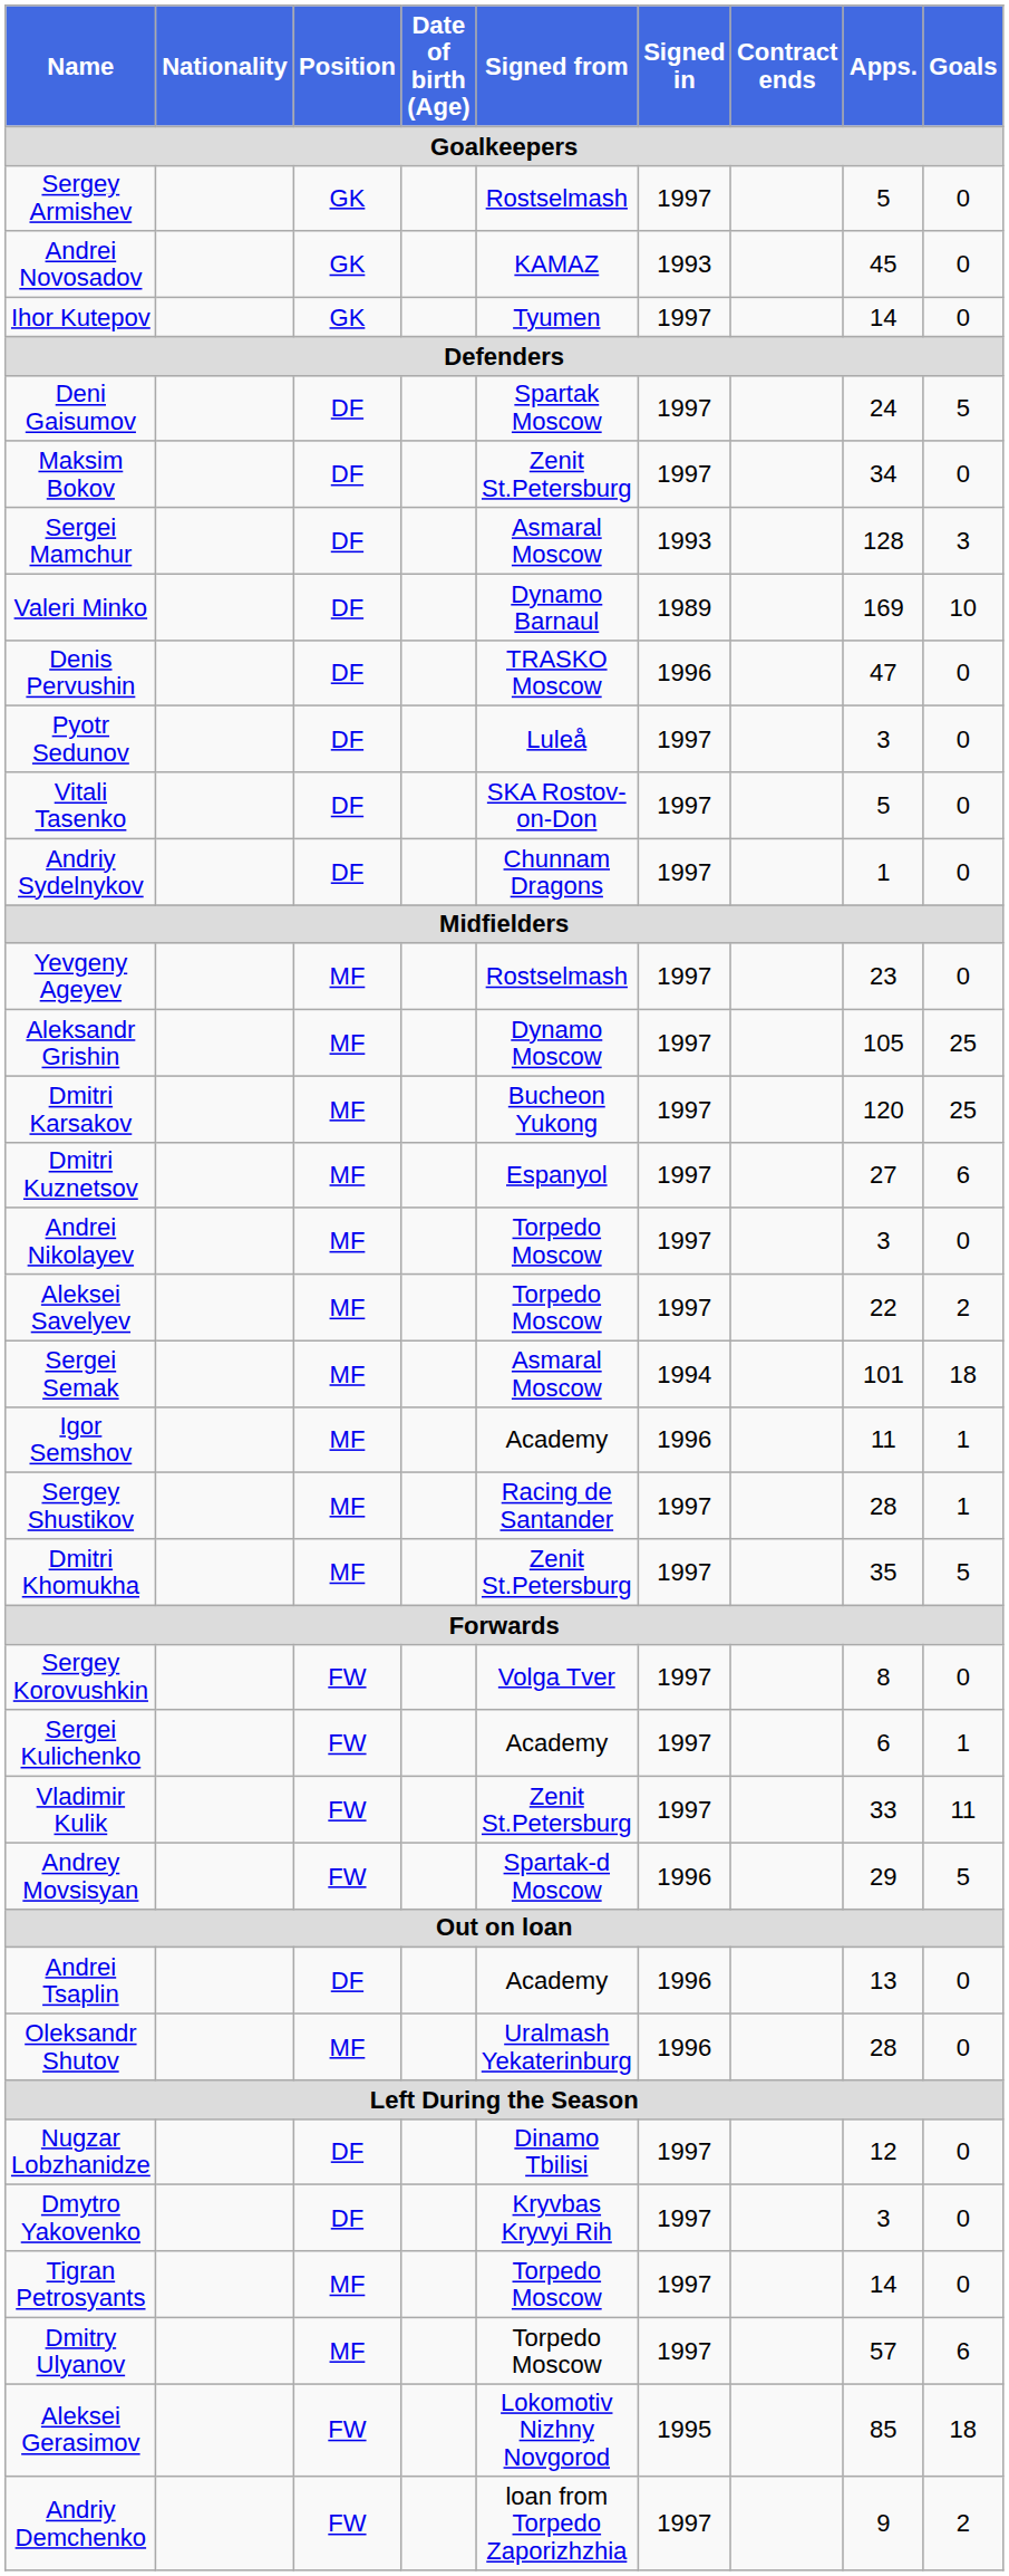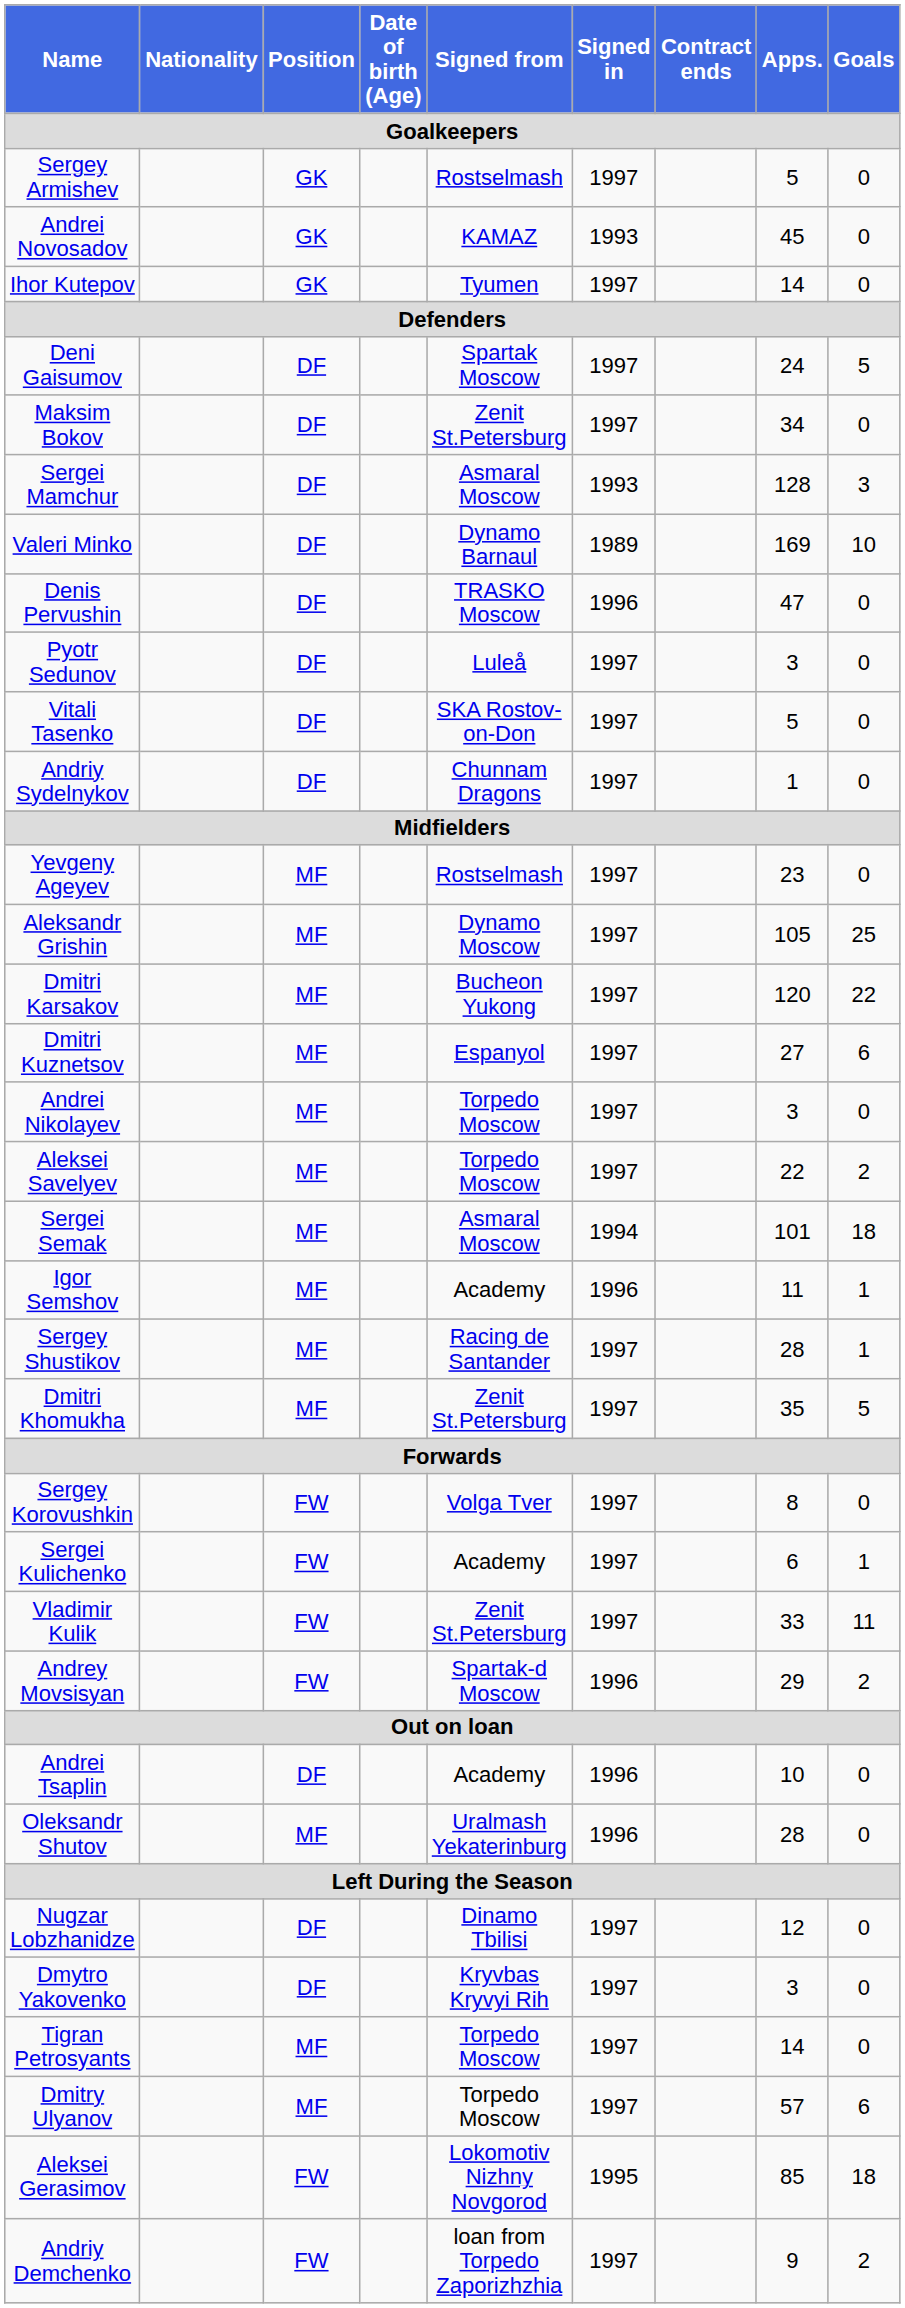Dmitri Karsakov | Goals: 25 -> 22
Andrey Movsisyan | Goals: 5 -> 2
Andrei Tsaplin | Apps.: 13 -> 10
